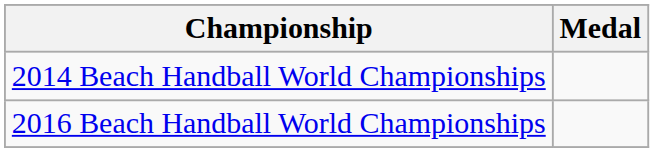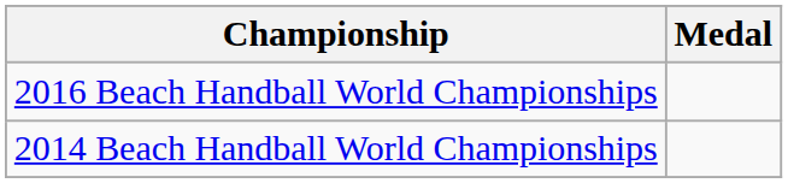rows swapped: 2014 Beach Handball World Championships <-> 2016 Beach Handball World Championships
